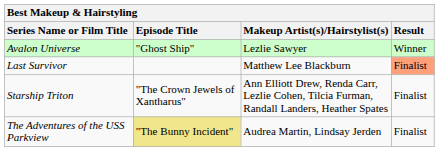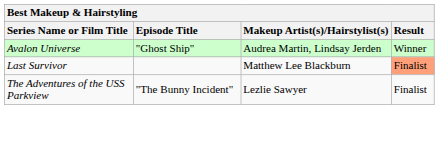Avalon Universe | Makeup Artist(s)/Hairstylist(s): Lezlie Sawyer -> Audrea Martin, Lindsay Jerden
- row: Starship Triton | "The Crown Jewels of Xantharus" | Ann Elliott Drew, Renda Carr, Lezlie Cohen, Tilcia Furman, Randall Landers, Heather Spates | Finalist
The Adventures of the USS Parkview | Episode Title: khaki background -> no background
The Adventures of the USS Parkview | Makeup Artist(s)/Hairstylist(s): Audrea Martin, Lindsay Jerden -> Lezlie Sawyer
